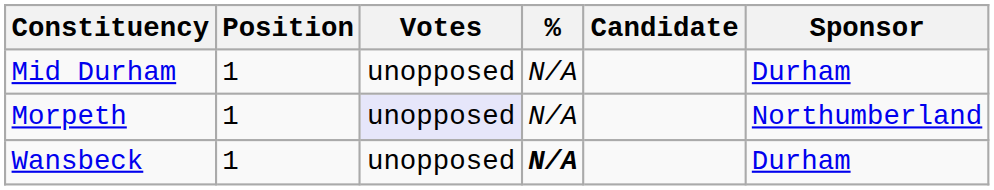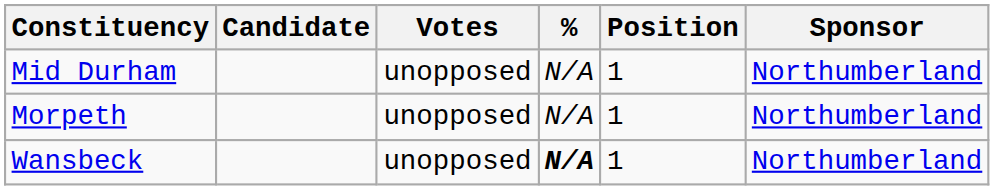columns swapped: Candidate <-> Position
Mid Durham | Sponsor: Durham -> Northumberland
Morpeth | Votes: lavender background -> no background
Wansbeck | Sponsor: Durham -> Northumberland
